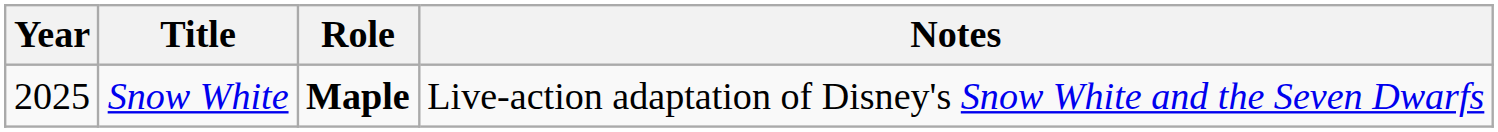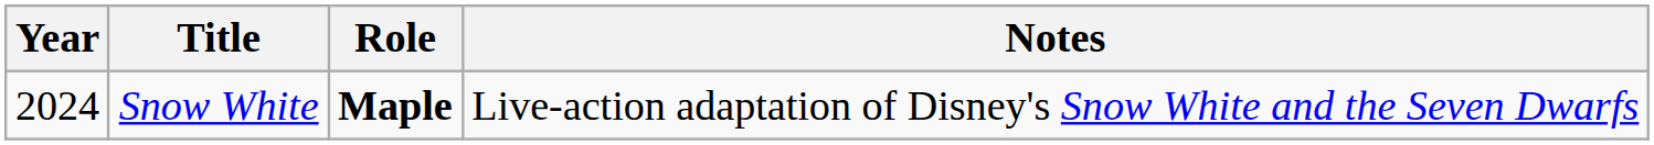Snow White | Year: 2025 -> 2024
